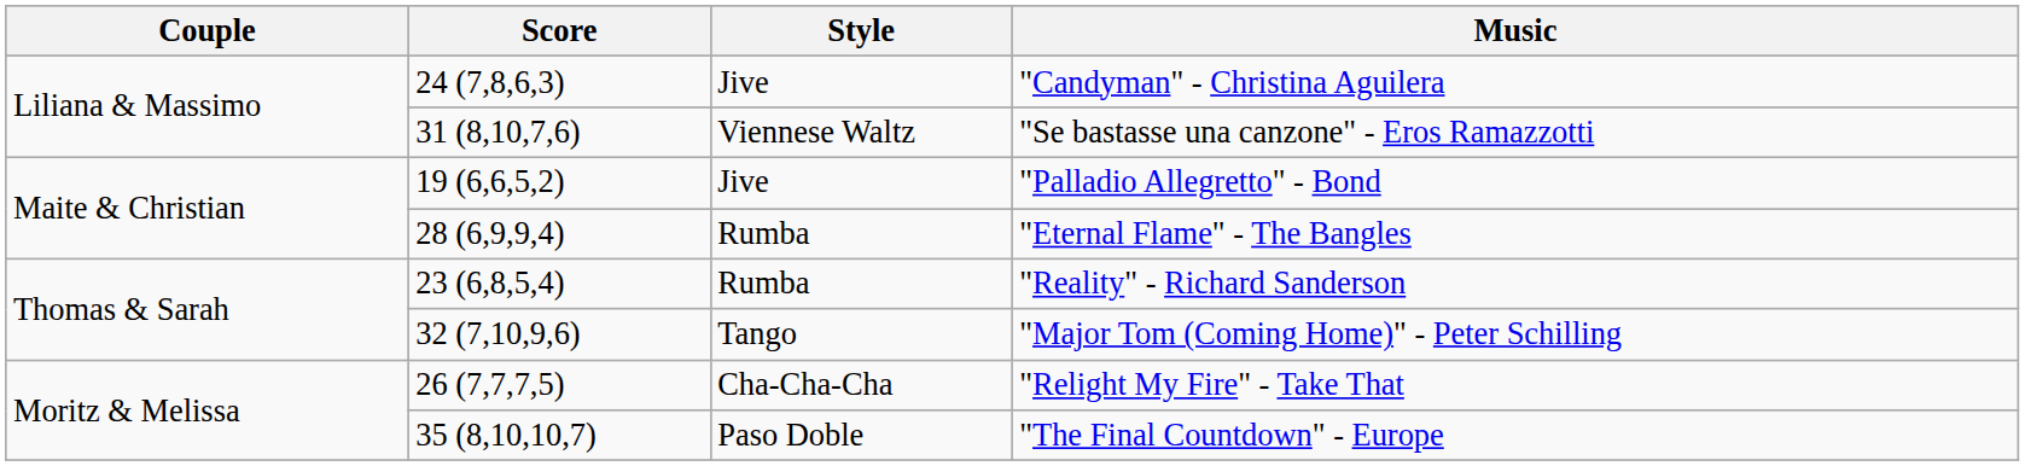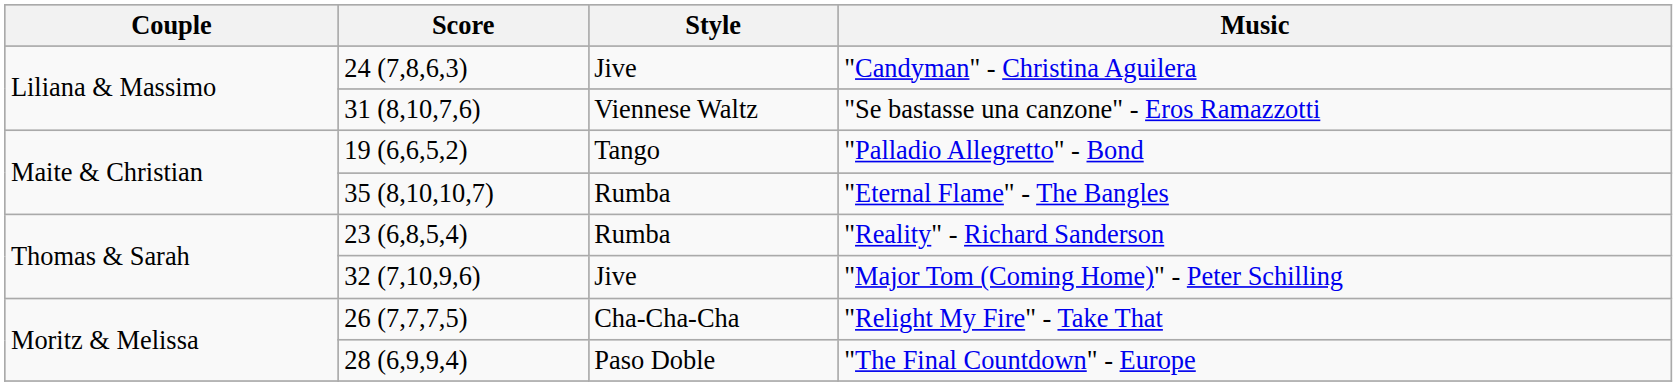"Palladio Allegretto" - Bond | Style: Jive -> Tango
"Eternal Flame" - The Bangles | Score: 28 (6,9,9,4) -> 35 (8,10,10,7)
"Major Tom (Coming Home)" - Peter Schilling | Style: Tango -> Jive
"The Final Countdown" - Europe | Score: 35 (8,10,10,7) -> 28 (6,9,9,4)
